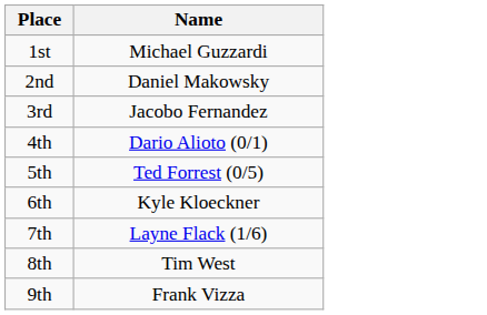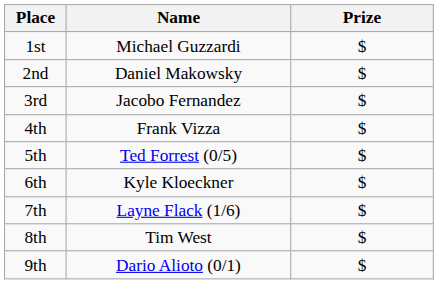+ column: Prize | $ | $ | $ | $ | $ | $ | $ | $ | $
4th | Name: Dario Alioto (0/1) -> Frank Vizza
9th | Name: Frank Vizza -> Dario Alioto (0/1)
